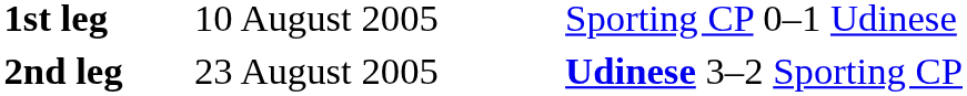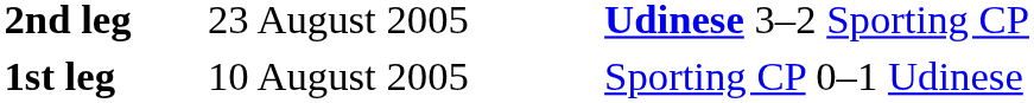rows swapped: 1st leg <-> 2nd leg
